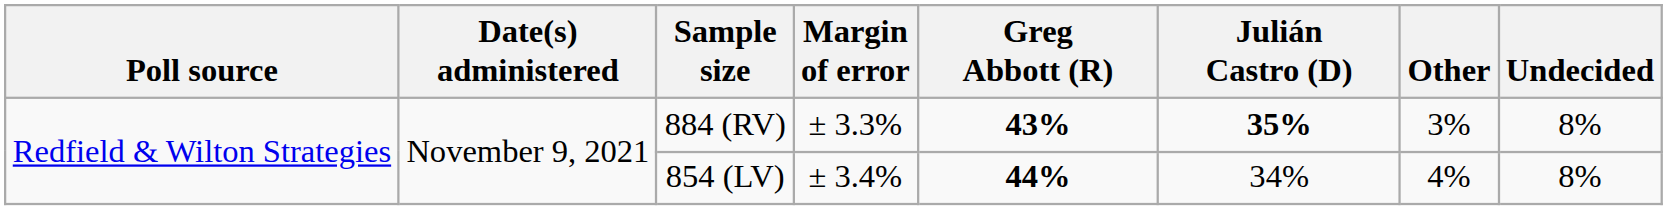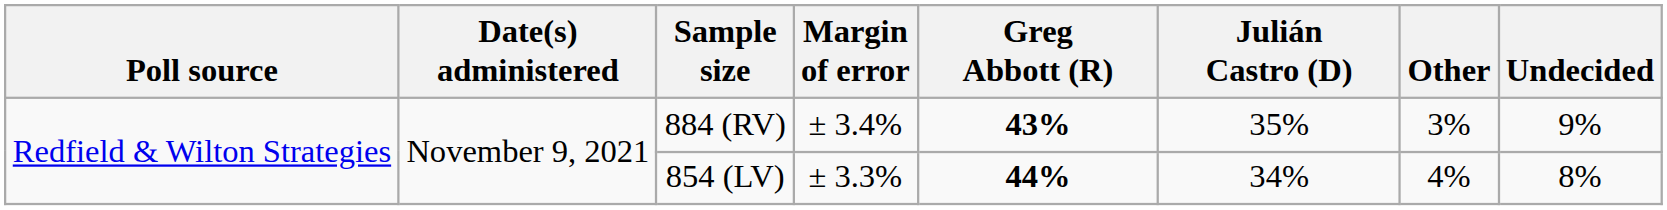884 (RV) | Margin of error: ± 3.3% -> ± 3.4%
884 (RV) | Julián Castro (D): bold -> normal
884 (RV) | Undecided: 8% -> 9%
854 (LV) | Margin of error: ± 3.4% -> ± 3.3%
